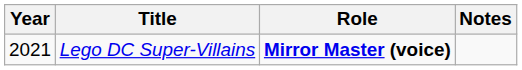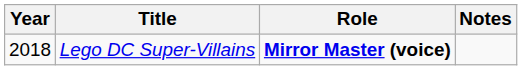Lego DC Super-Villains | Year: 2021 -> 2018
